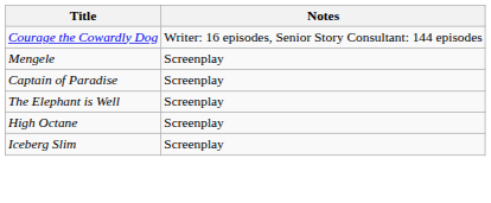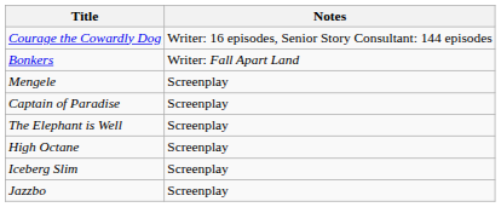+ row: Bonkers | Writer: Fall Apart Land
+ row: Jazzbo | Screenplay
